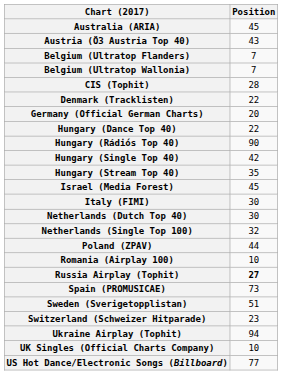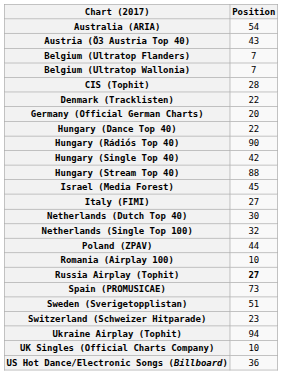Australia (ARIA) | Position: 45 -> 54
Hungary (Stream Top 40) | Position: 35 -> 88
Italy (FIMI) | Position: 30 -> 27
US Hot Dance/Electronic Songs (Billboard) | Position: 77 -> 36
